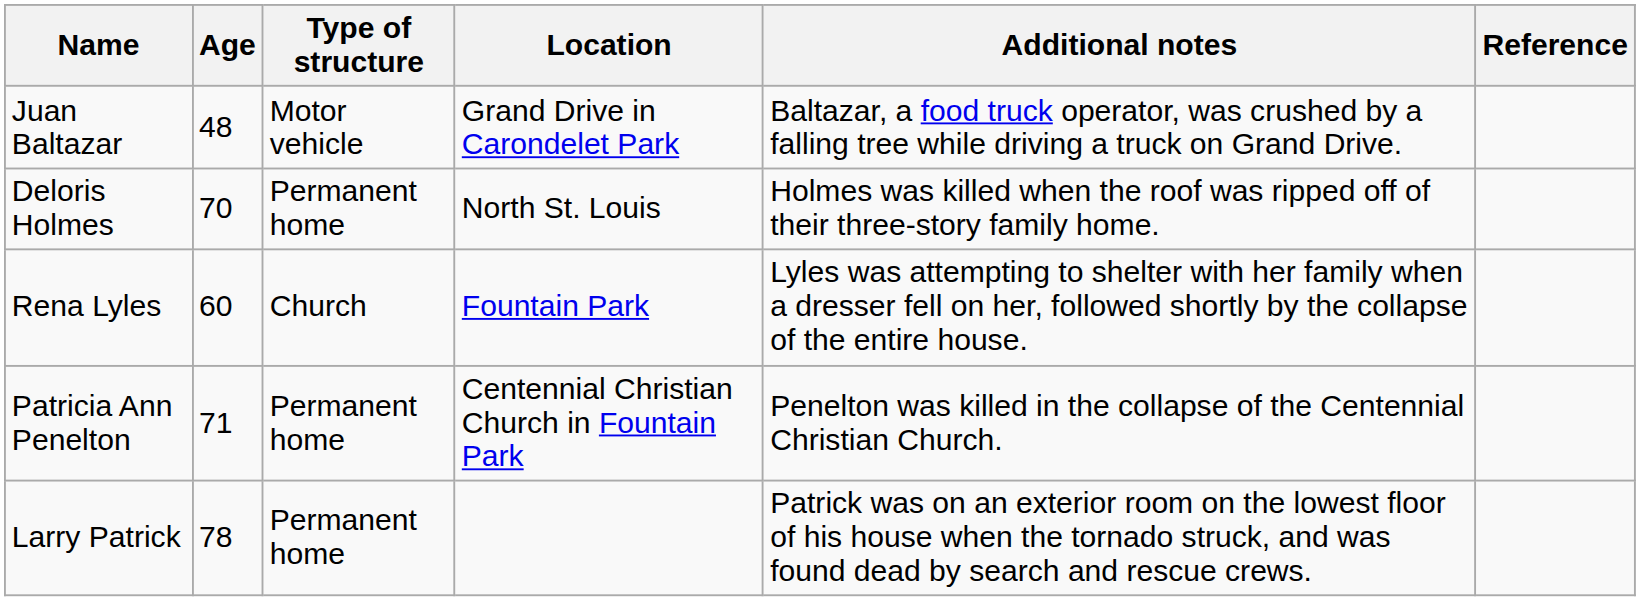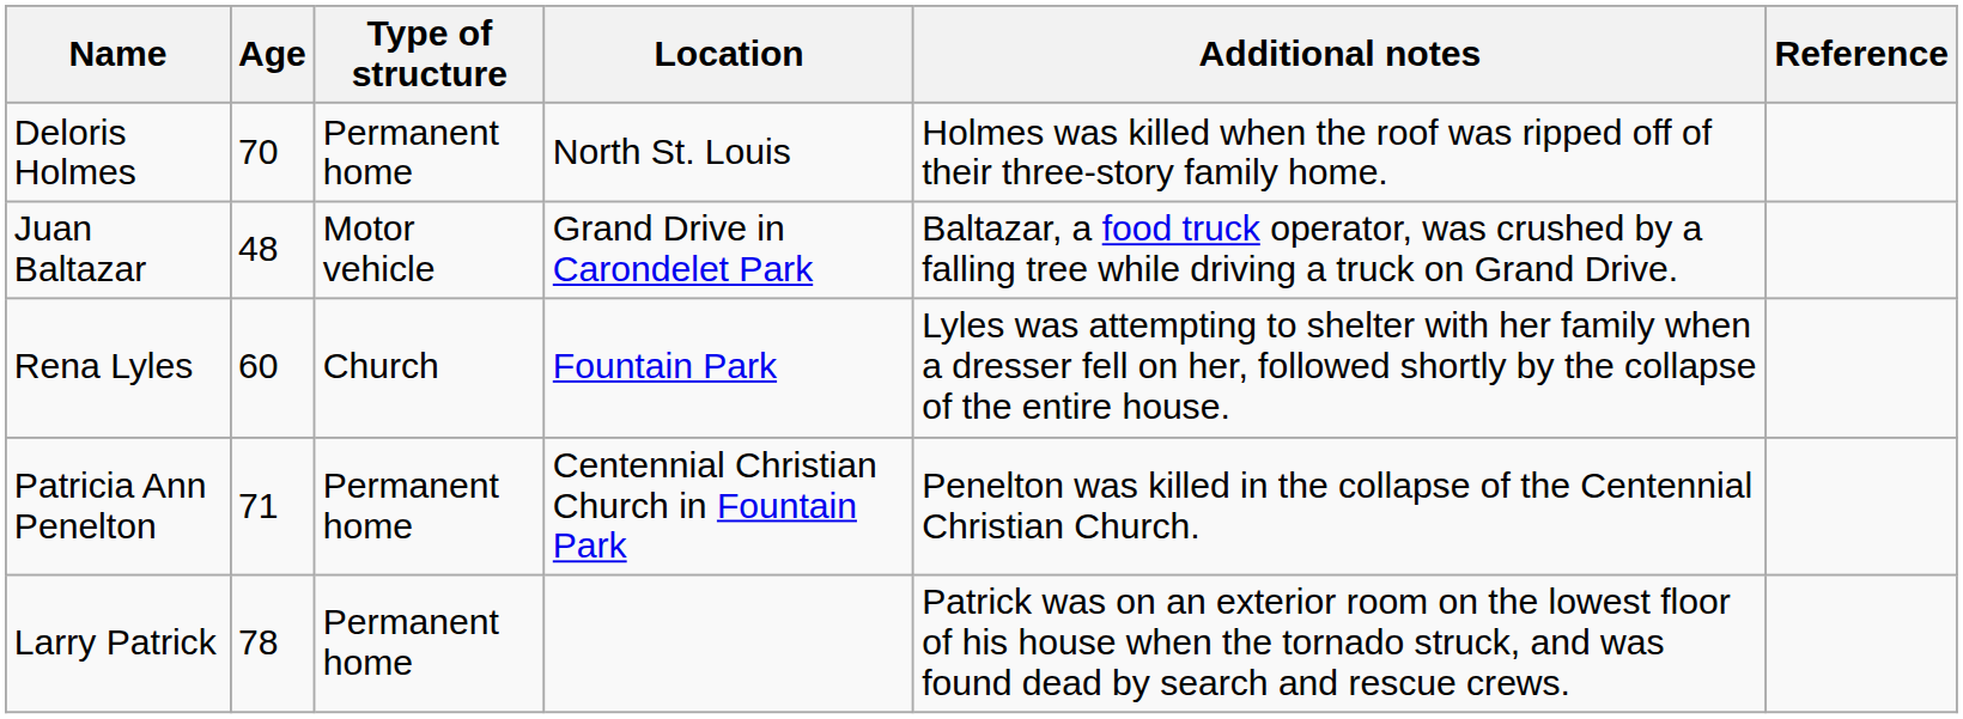rows swapped: Juan Baltazar <-> Deloris Holmes
